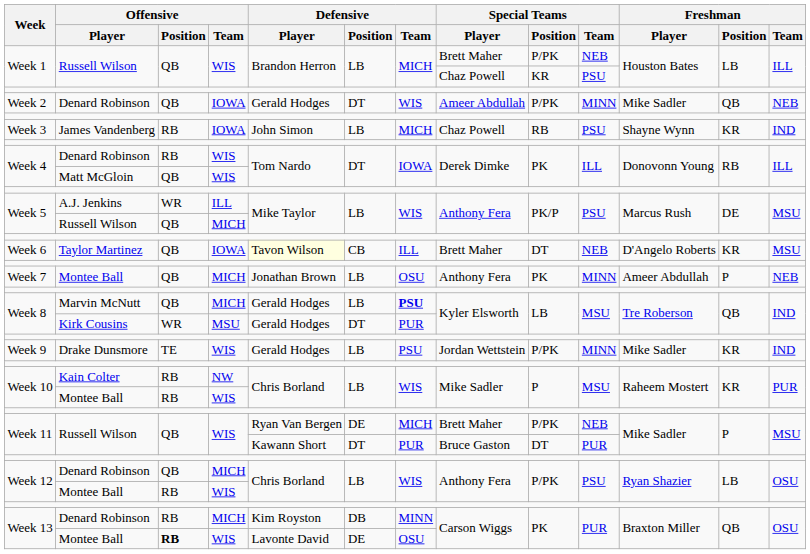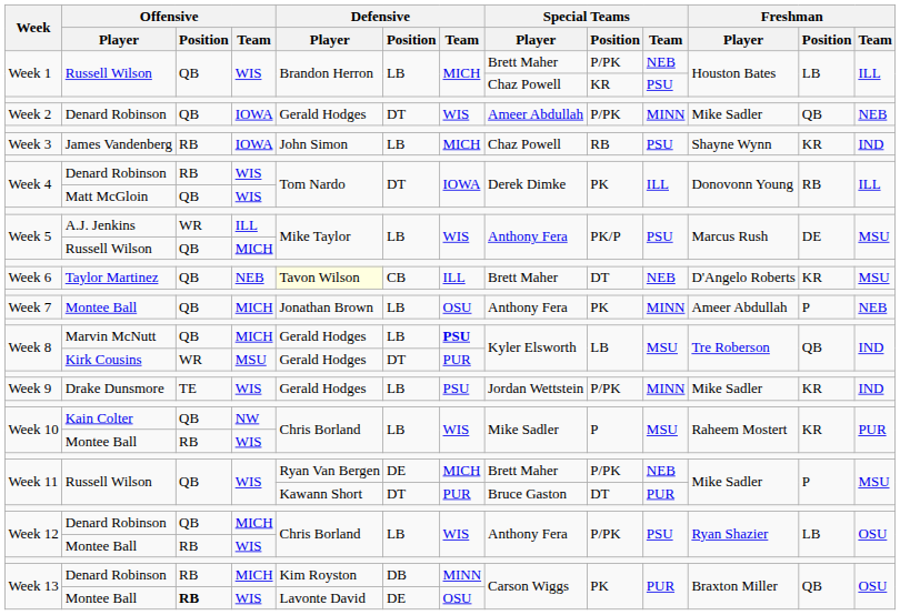Week 6 | Offensive / Team: IOWA -> NEB
Week 10 / Kain Colter | Offensive / Position: RB -> QB
